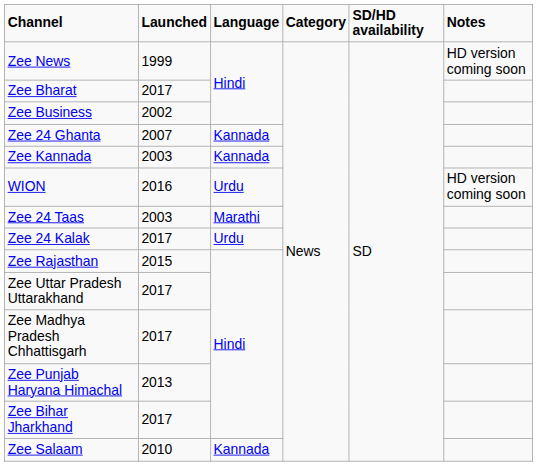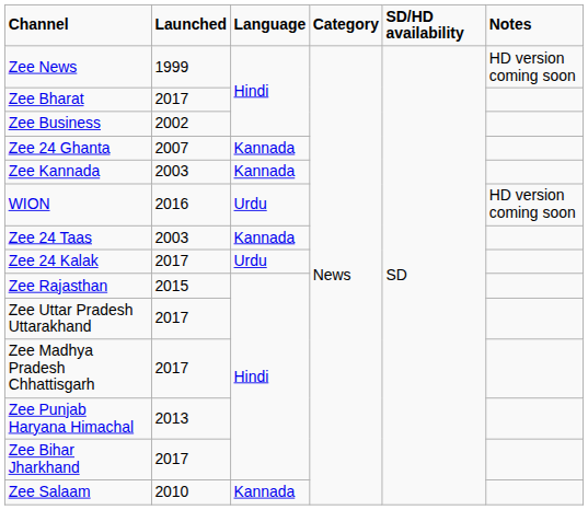Zee 24 Taas | Language: Marathi -> Kannada
